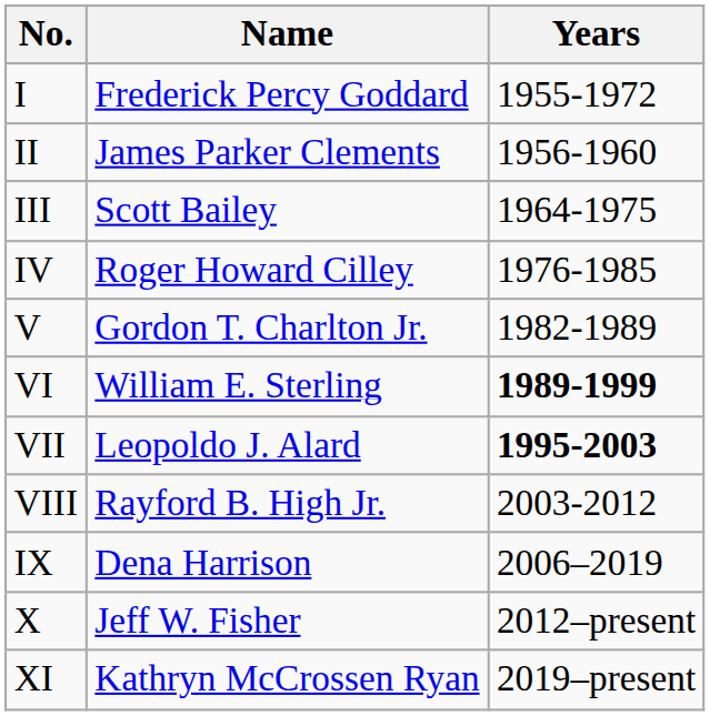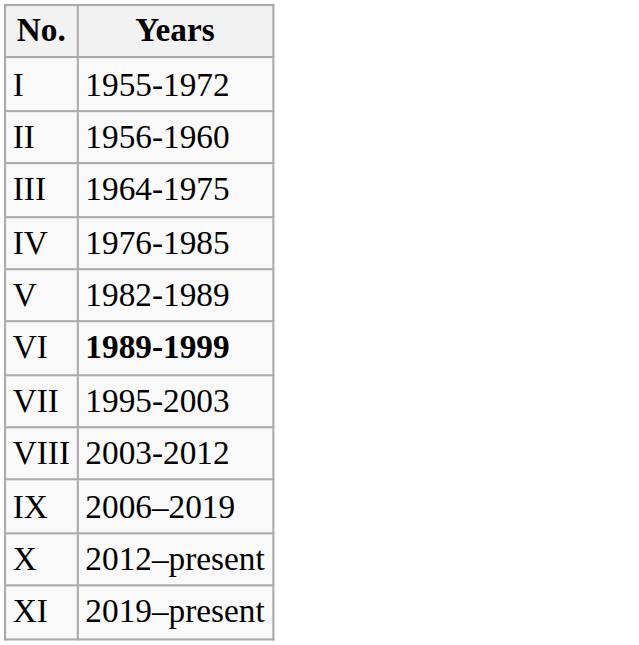- column: Name | Frederick Percy Goddard | James Parker Clements | Scott Bailey | Roger Howard Cilley | Gordon T. Charlton Jr. | William E. Sterling | Leopoldo J. Alard | Rayford B. High Jr. | Dena Harrison | Jeff W. Fisher | Kathryn McCrossen Ryan
VII | Years: bold -> normal
